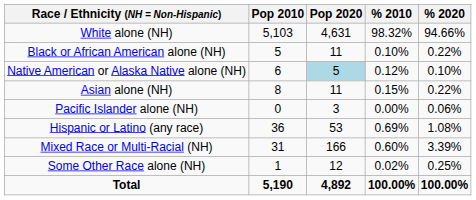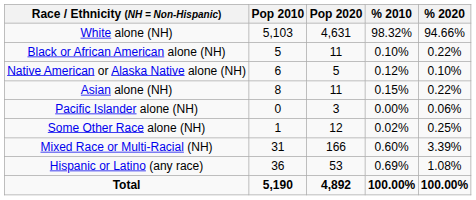Native American or Alaska Native alone (NH) | Pop 2020: lightblue background -> no background
rows swapped: Some Other Race alone (NH) <-> Hispanic or Latino (any race)
